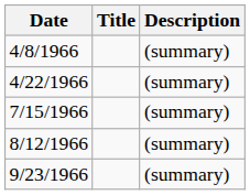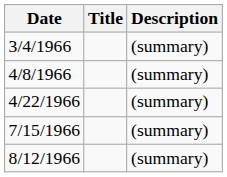+ row: 3/4/1966 | (summary)
- row: 9/23/1966 | (summary)
